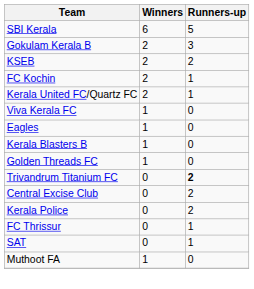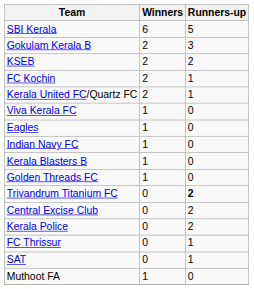+ row: Indian Navy FC | 1 | 0
